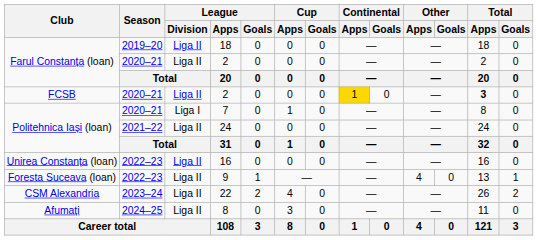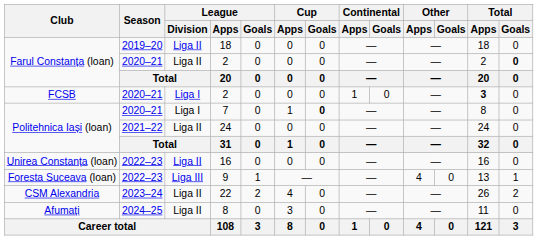Farul Constanța (loan) / 2 | Total / Goals: normal -> bold
FCSB / 2 | League / Division: Liga II -> Liga I
FCSB / 2 | Continental / Apps: gold background -> no background
7 | Cup / Goals: normal -> bold
9 | League / Division: Liga II -> Liga III
